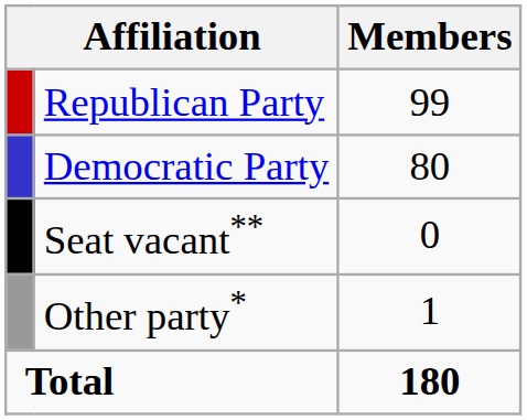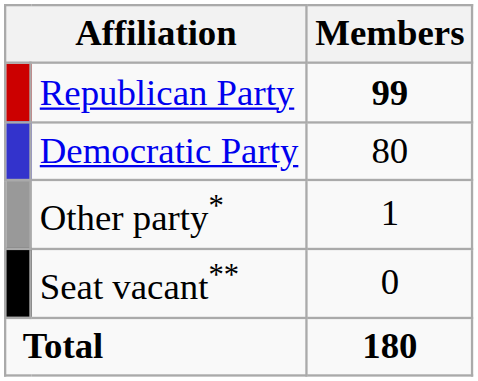Republican Party | Members: normal -> bold
rows swapped: Other party* <-> Seat vacant**
